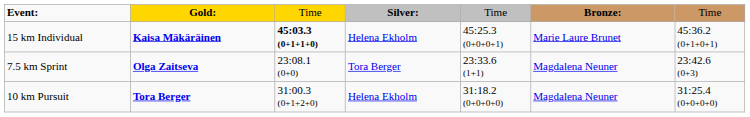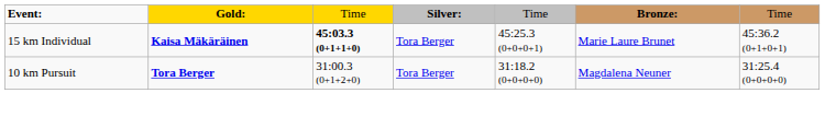15 km Individual | column 4: Helena Ekholm -> Tora Berger
- row: 7.5 km Sprint | Olga Zaitseva | 23:08.1 (0+0) | Tora Berger | 23:33.6 (1+1) | Magdalena Neuner | 23:42.6 (0+3)
10 km Pursuit | column 4: Helena Ekholm -> Tora Berger
